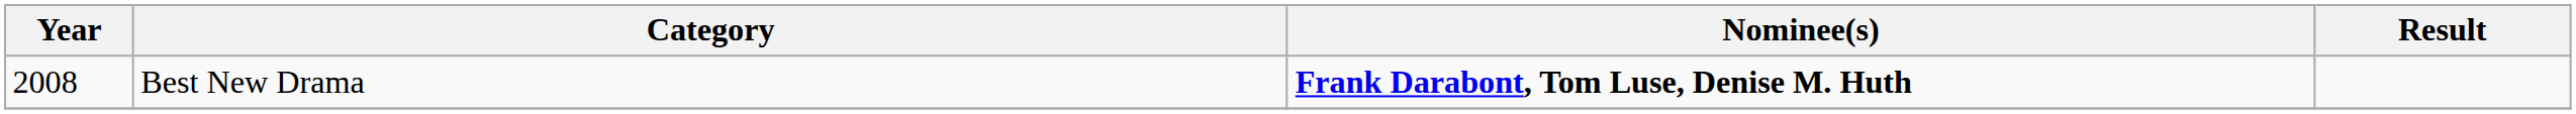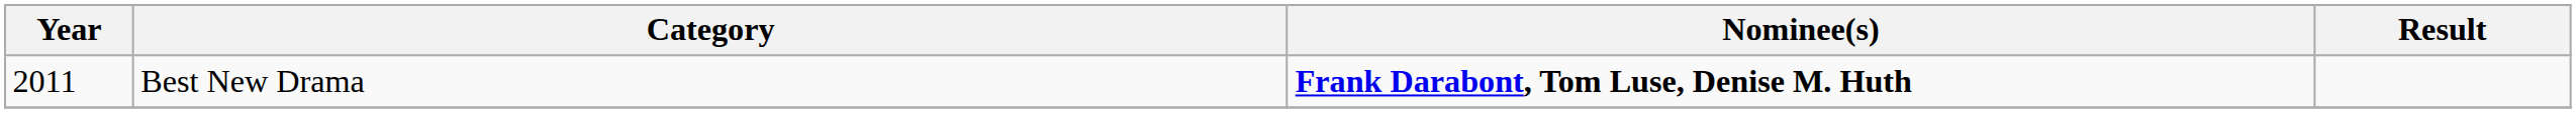Best New Drama | Year: 2008 -> 2011
